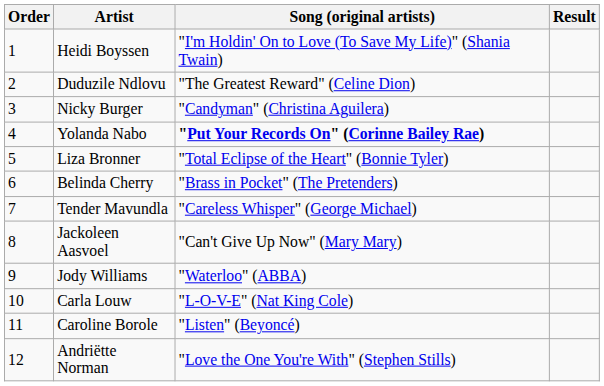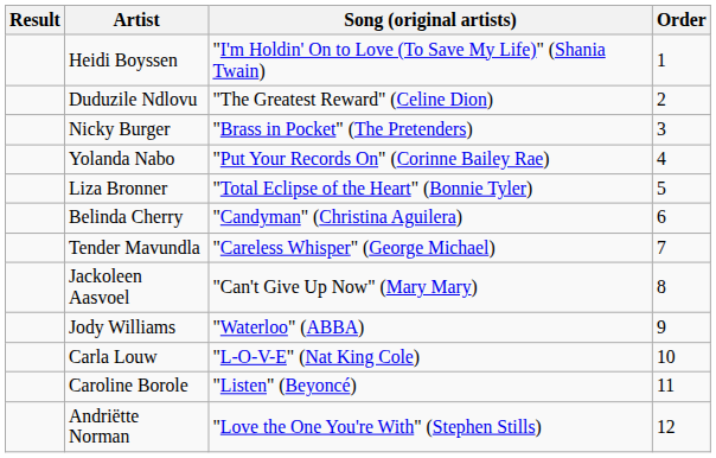columns swapped: Order <-> Result
Nicky Burger | Song (original artists): "Candyman" (Christina Aguilera) -> "Brass in Pocket" (The Pretenders)
Yolanda Nabo | Song (original artists): bold -> normal
Belinda Cherry | Song (original artists): "Brass in Pocket" (The Pretenders) -> "Candyman" (Christina Aguilera)
